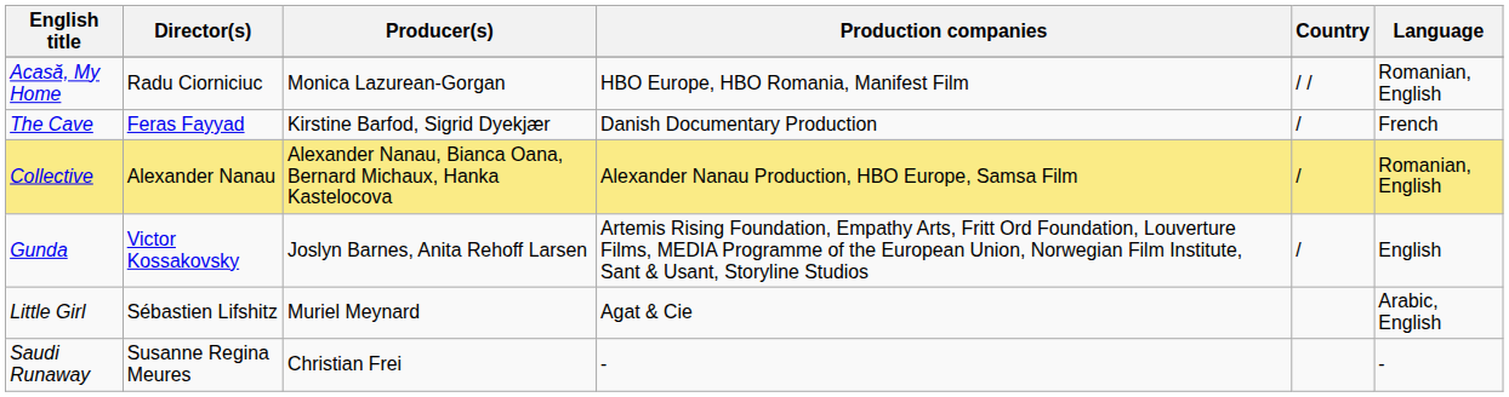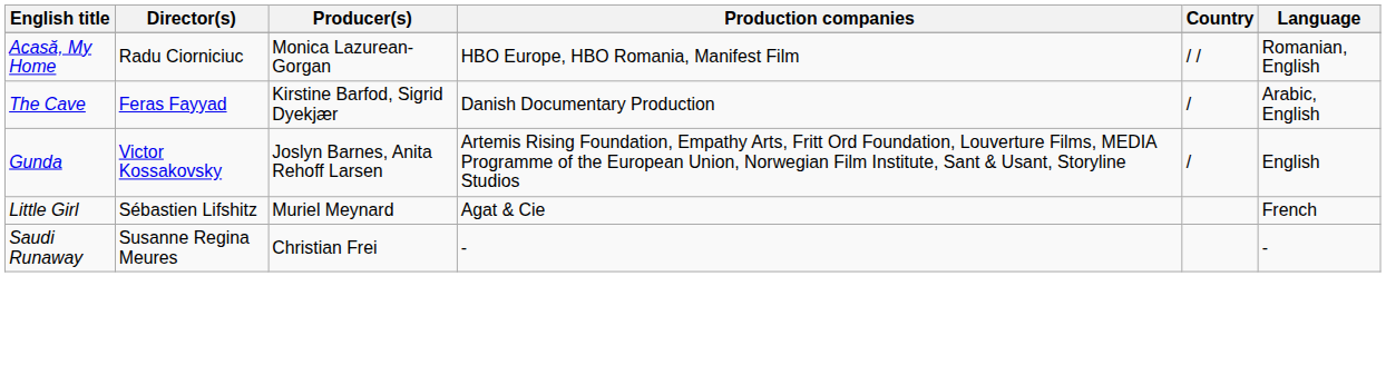The Cave | Language: French -> Arabic, English
- row: Collective | Alexander Nanau | Alexander Nanau, Bianca Oana, Bernard Michaux, Hanka Kastelocova | Alexander Nanau Production, HBO Europe, Samsa Film | / | Romanian, English
Little Girl | Language: Arabic, English -> French
